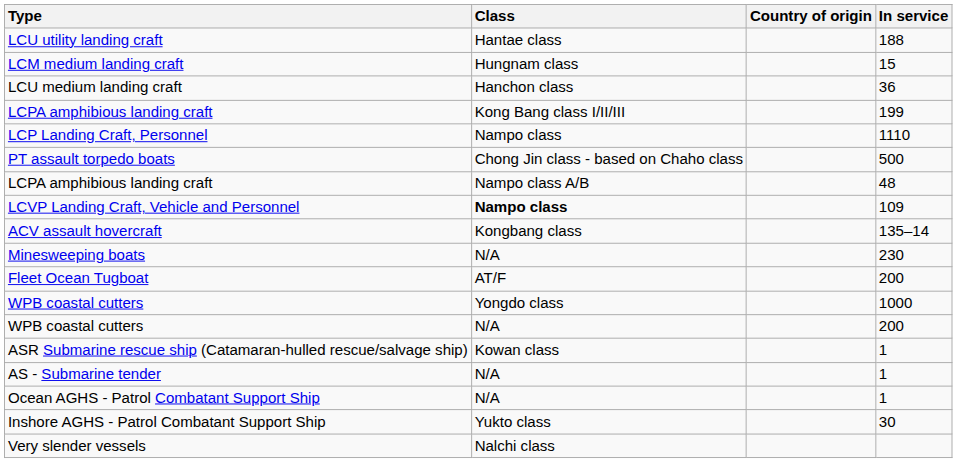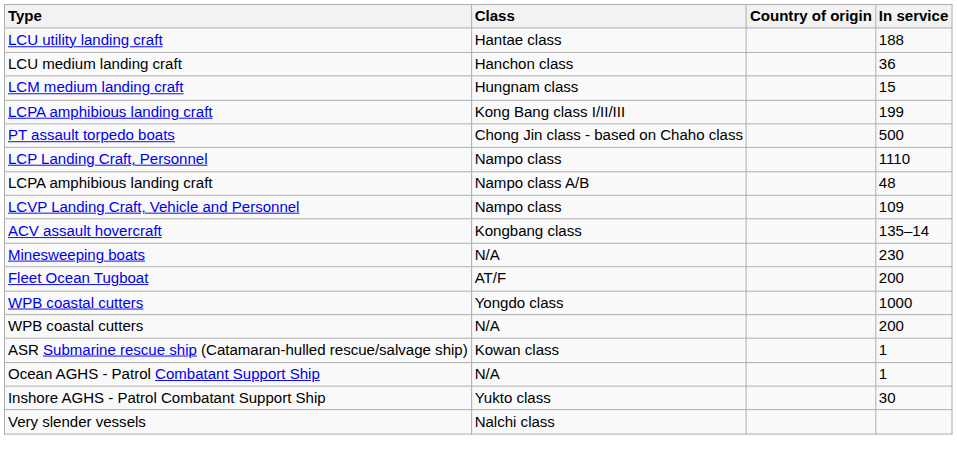rows swapped: LCM medium landing craft <-> LCU medium landing craft
rows swapped: LCP Landing Craft, Personnel <-> PT assault torpedo boats
LCVP Landing Craft, Vehicle and Personnel | Class: bold -> normal
- row: AS - Submarine tender | N/A | 1
